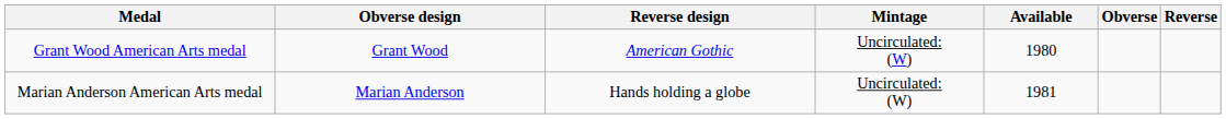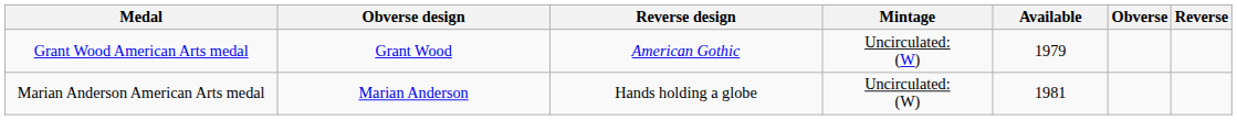Grant Wood American Arts medal | Available: 1980 -> 1979
